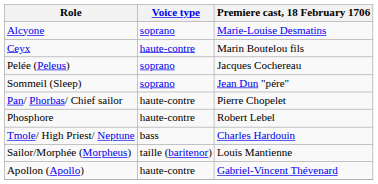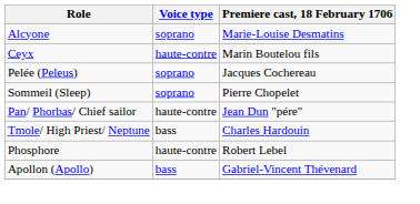Sommeil (Sleep) | Premiere cast, 18 February 1706: Jean Dun "pére" -> Pierre Chopelet
Pan/ Phorbas/ Chief sailor | Premiere cast, 18 February 1706: Pierre Chopelet -> Jean Dun "pére"
rows swapped: Tmole/ High Priest/ Neptune <-> Phosphore
- row: Sailor/Morphée (Morpheus) | taille (baritenor) | Louis Mantienne
Apollon (Apollo) | Voice type: haute-contre -> bass
